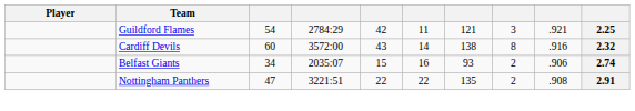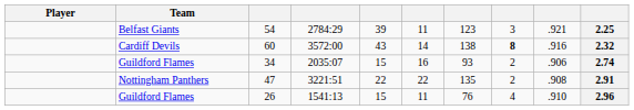54 | Team: Guildford Flames -> Belfast Giants
54 | column 5: 42 -> 39
54 | column 7: 121 -> 123
60 | column 8: normal -> bold
34 | Team: Belfast Giants -> Guildford Flames
+ row: Guildford Flames | 26 | 1541:13 | 15 | 11 | 76 | 4 | .910 | 2.96
